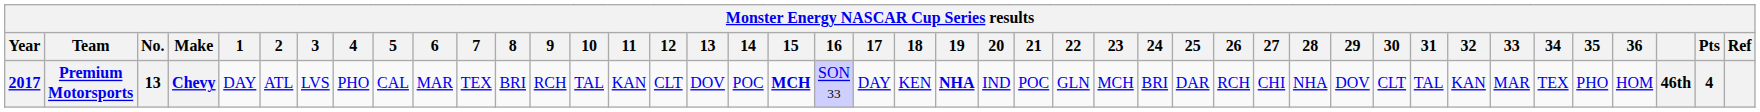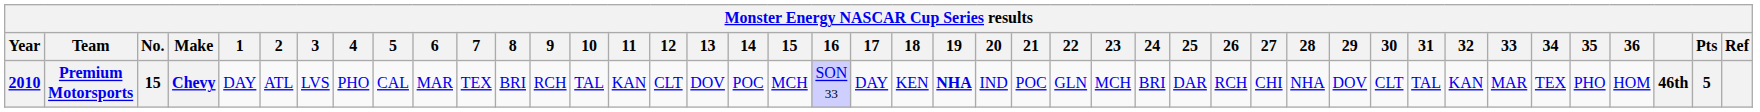Premium Motorsports | Year: 2017 -> 2010
Premium Motorsports | No.: 13 -> 15
Premium Motorsports | 15: bold -> normal
Premium Motorsports | Pts: 4 -> 5
